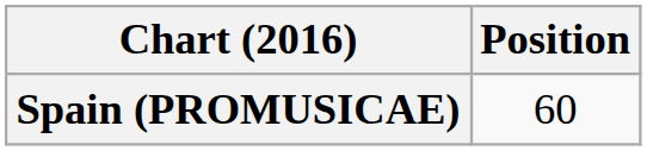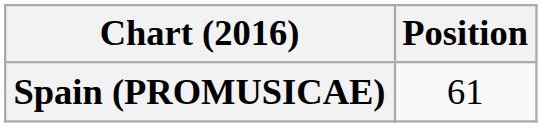Spain (PROMUSICAE) | Position: 60 -> 61
